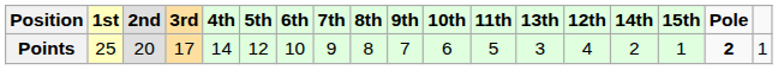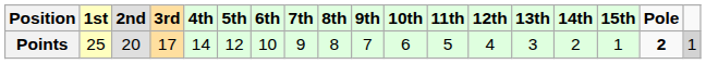columns swapped: 12th <-> 13th
Points | column 18: no background -> lightgrey background
